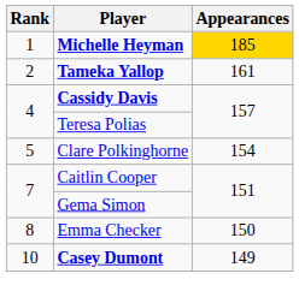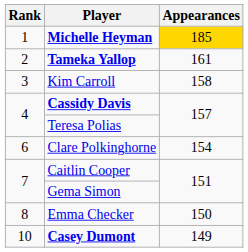+ row: 3 | Kim Carroll | 158
Clare Polkinghorne | Rank: 5 -> 6
